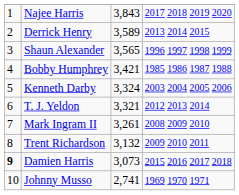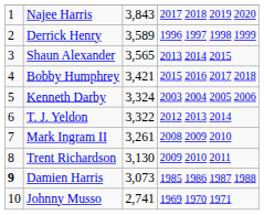Derrick Henry | column 4: 2013 2014 2015 -> 1996 1997 1998 1999
Shaun Alexander | column 4: 1996 1997 1998 1999 -> 2013 2014 2015
Bobby Humphrey | column 4: 1985 1986 1987 1988 -> 2015 2016 2017 2018
T. J. Yeldon | column 3: 3,321 -> 3,322
Trent Richardson | column 3: 3,132 -> 3,130
Damien Harris | column 4: 2015 2016 2017 2018 -> 1985 1986 1987 1988
